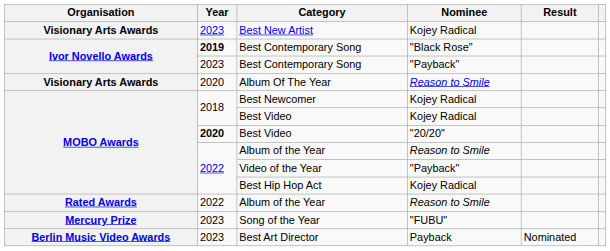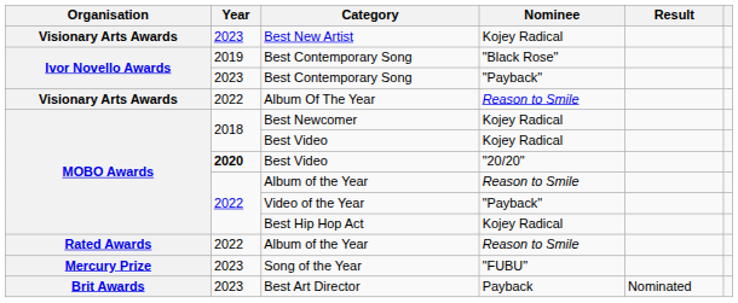Best Contemporary Song / "Black Rose" | Year: bold -> normal
Album Of The Year | Year: 2020 -> 2022
Best Art Director | Organisation: Berlin Music Video Awards -> Brit Awards
